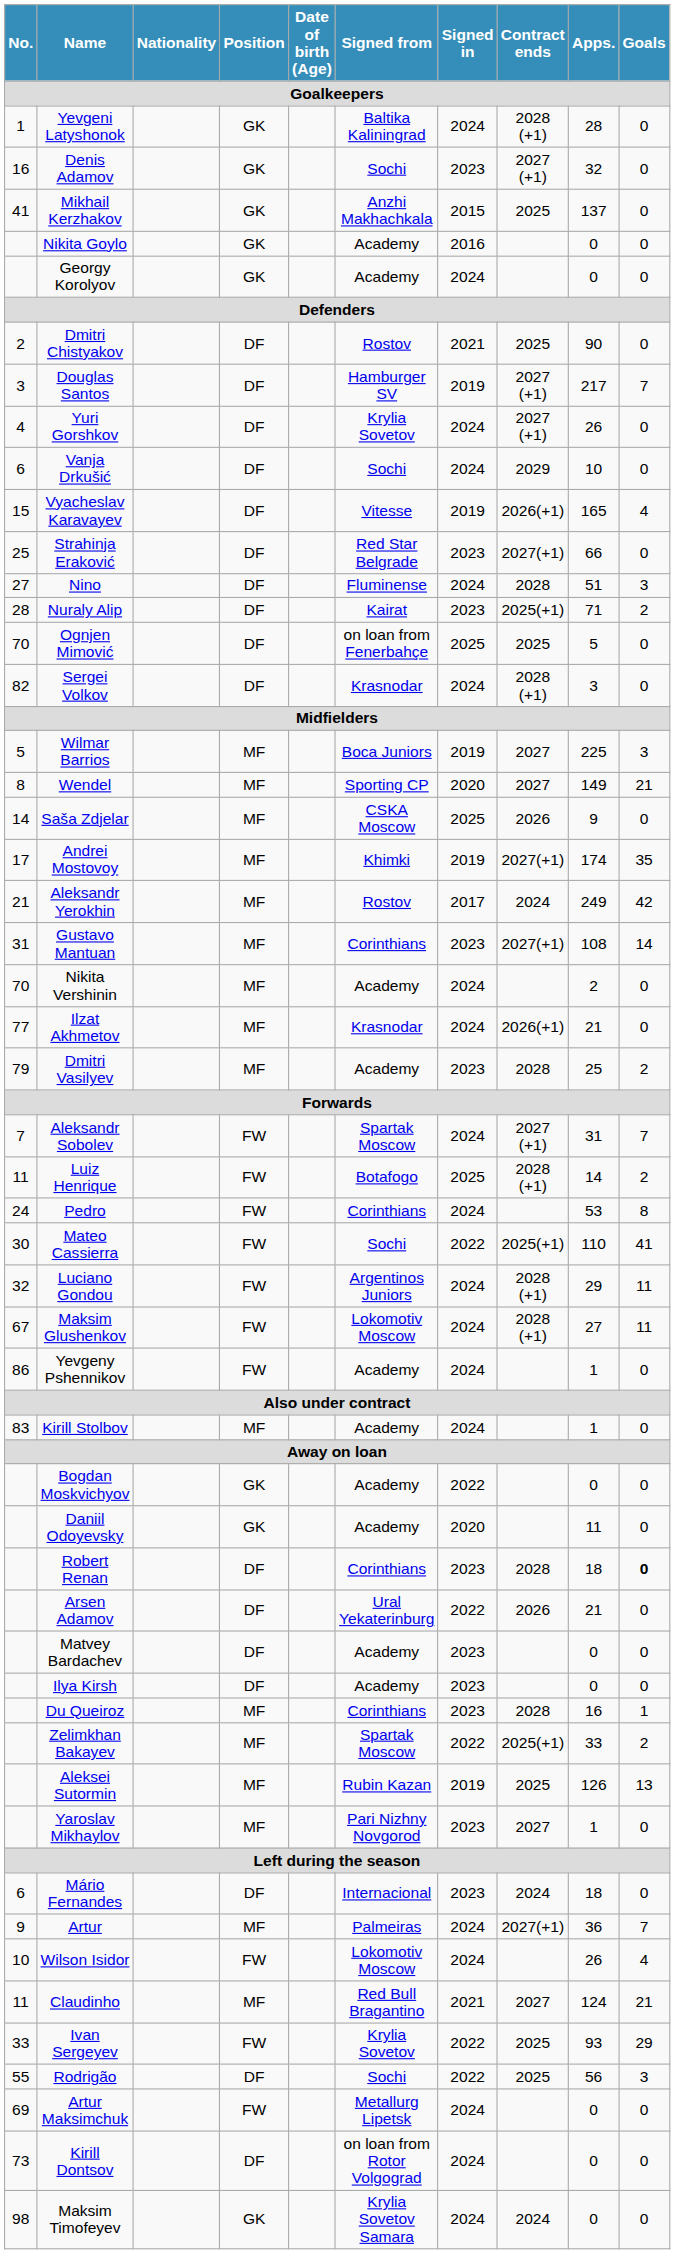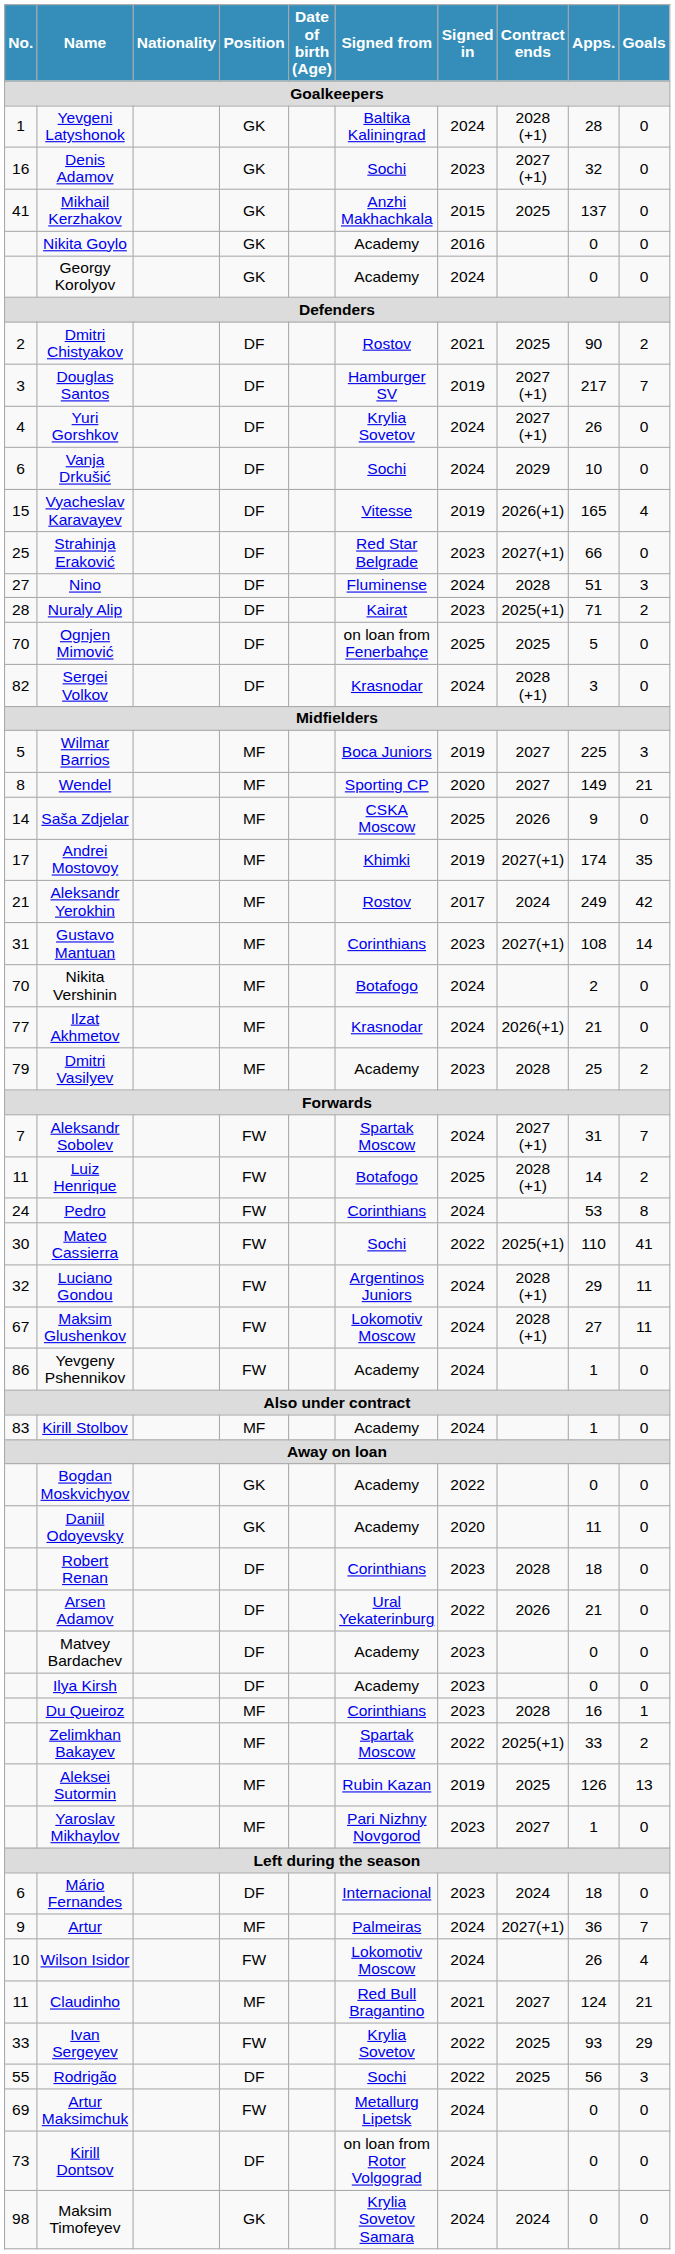Dmitri Chistyakov | Goals: 0 -> 2
Nikita Vershinin | Signed from: Academy -> Botafogo
Robert Renan | Goals: bold -> normal
